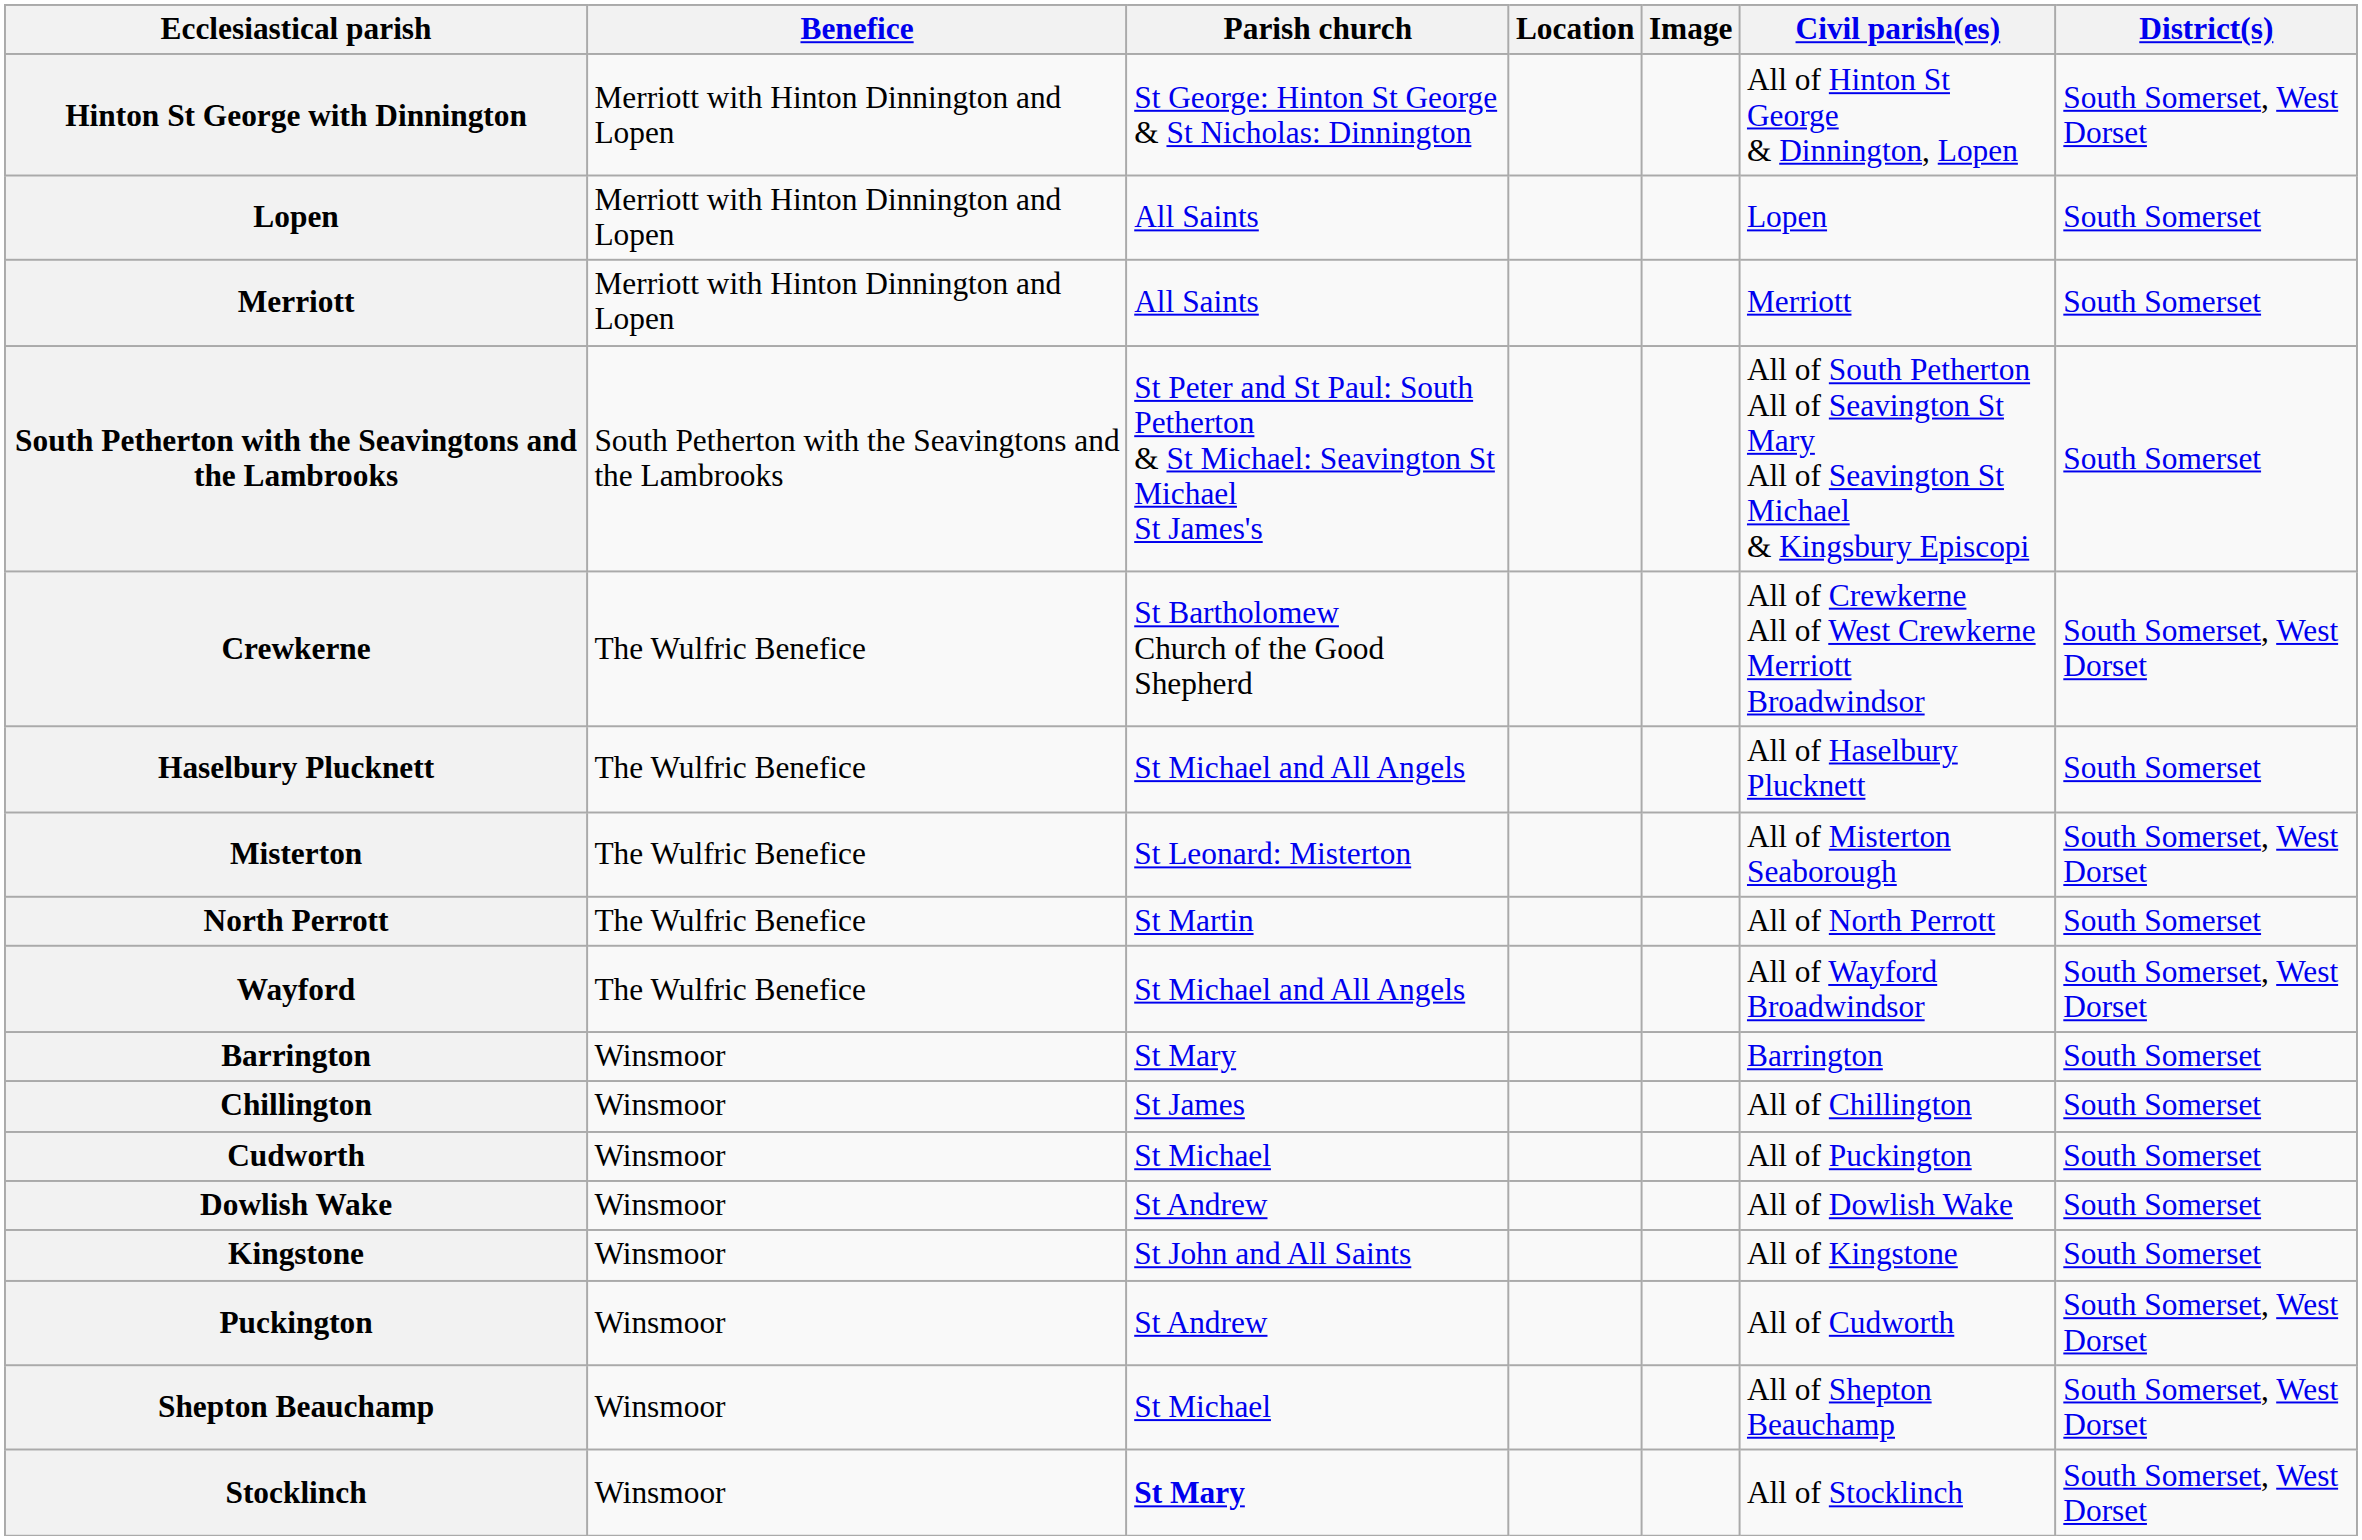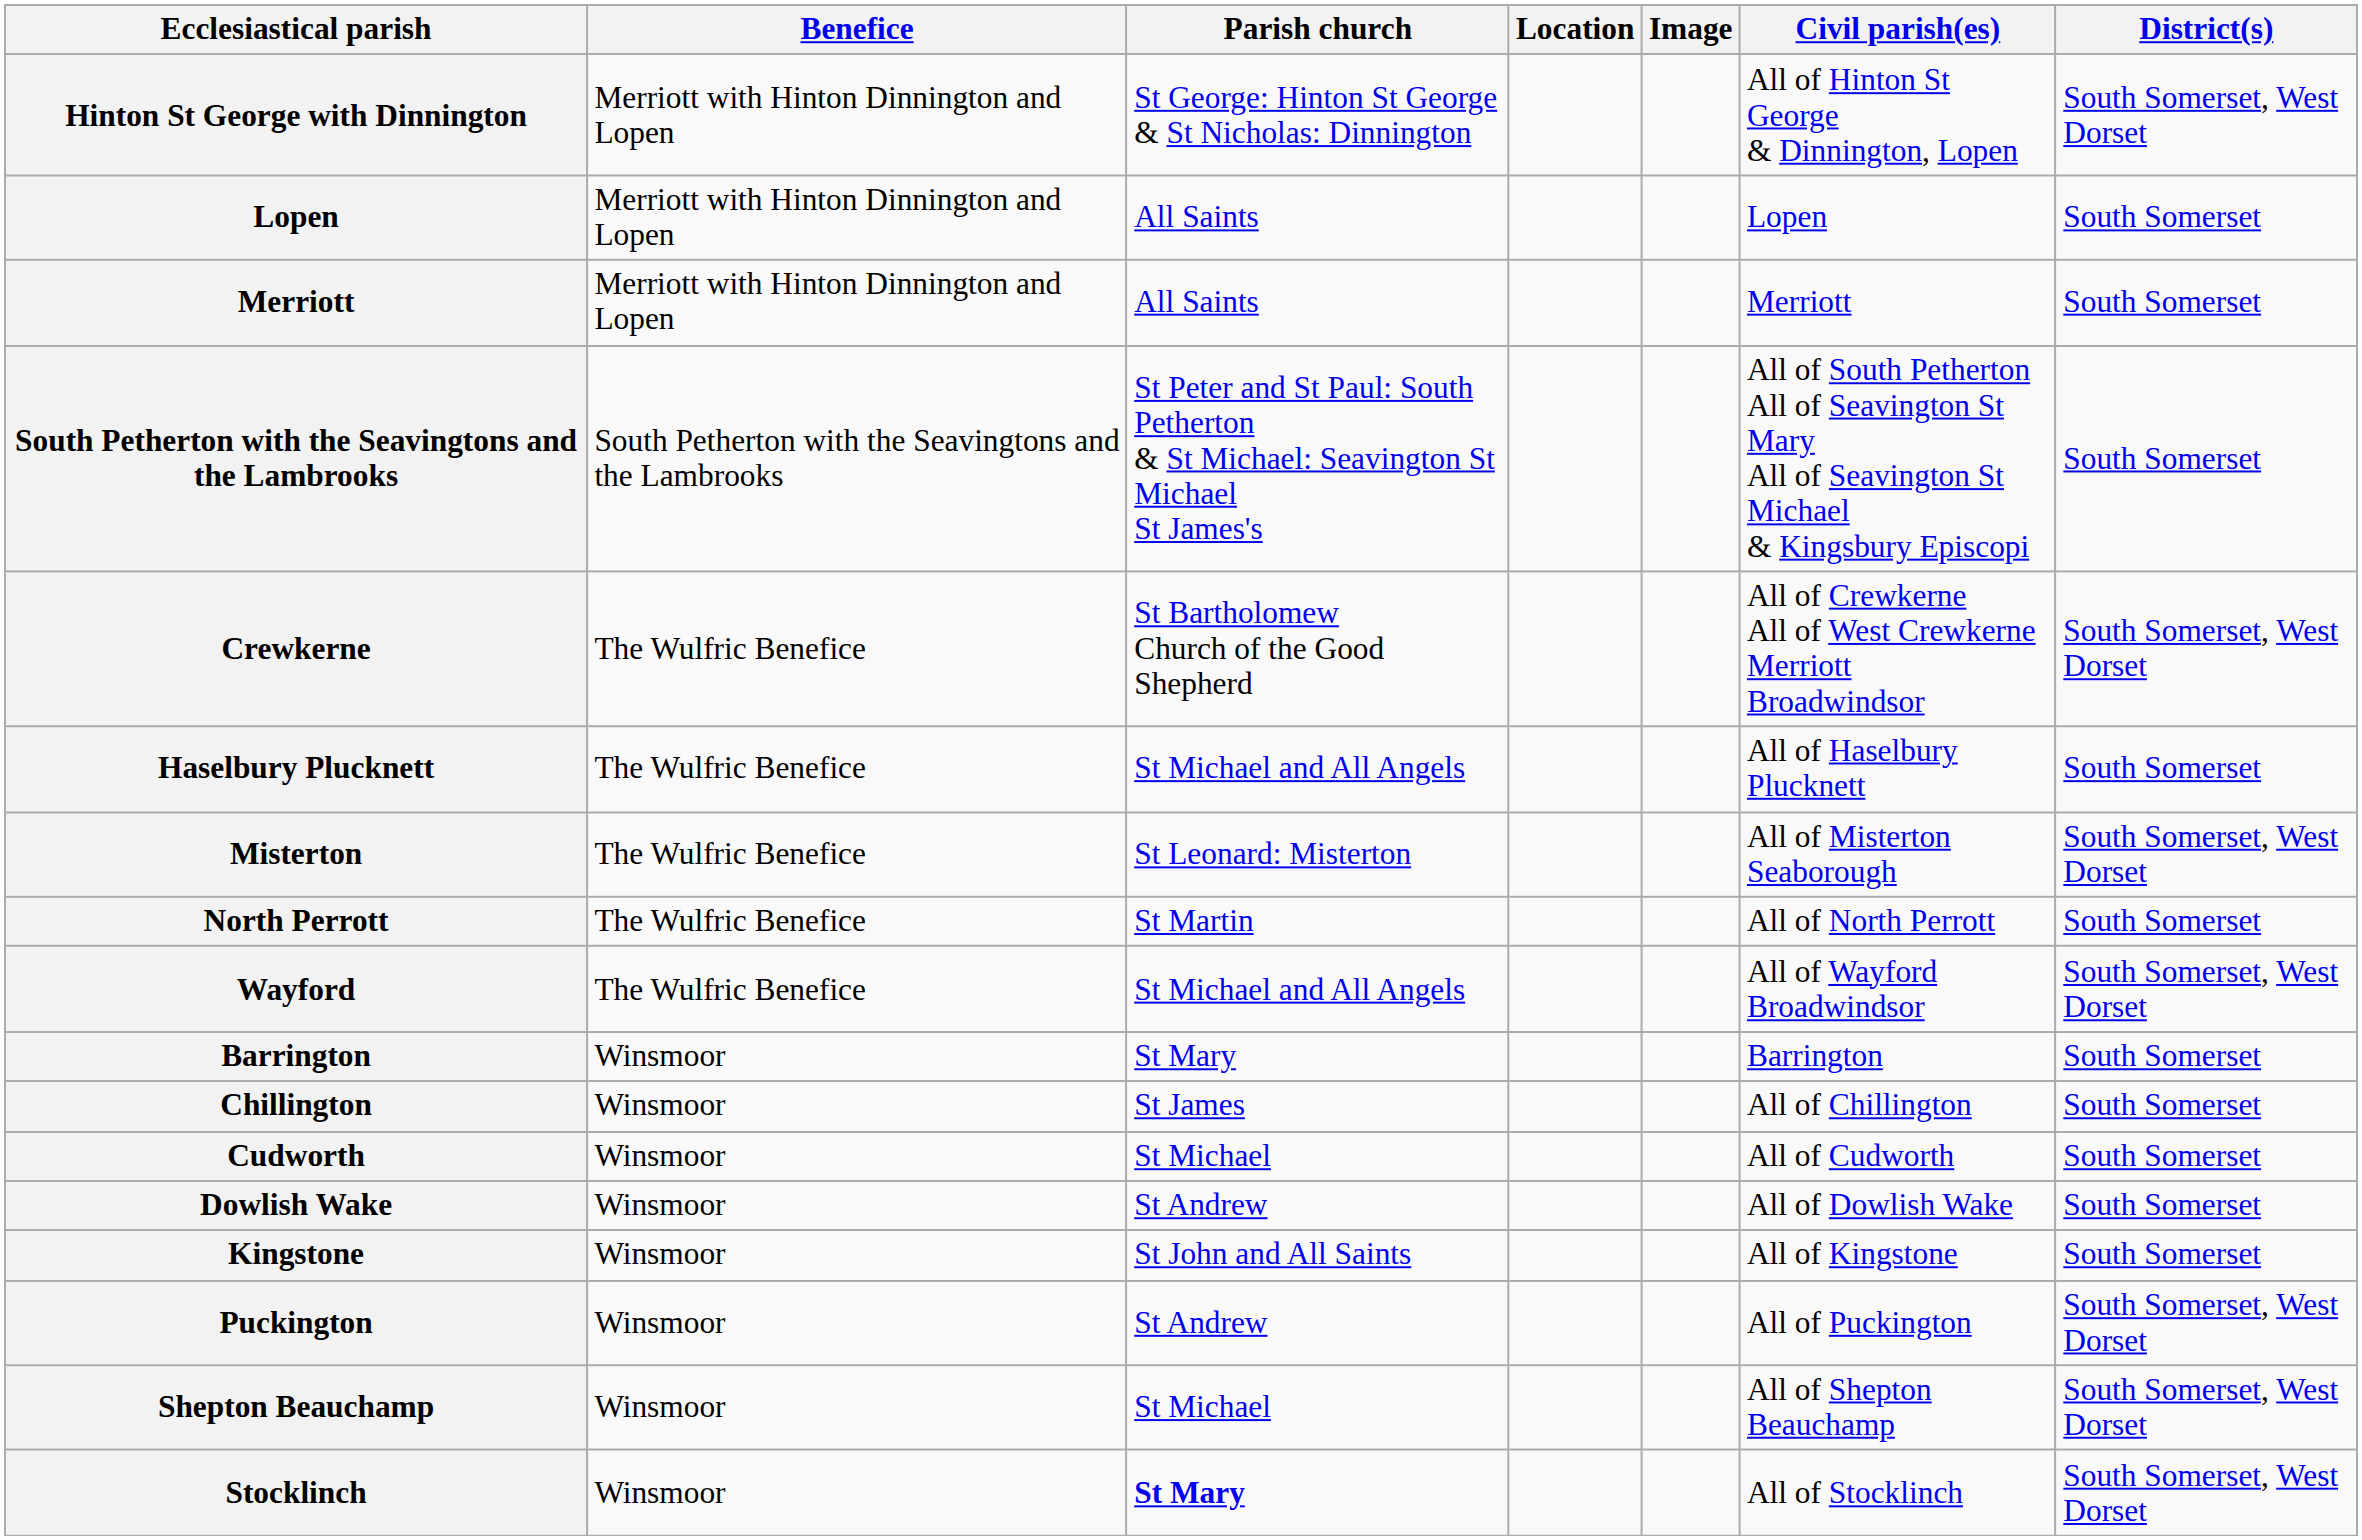Cudworth | Civil parish(es): All of Puckington -> All of Cudworth
Puckington | Civil parish(es): All of Cudworth -> All of Puckington
